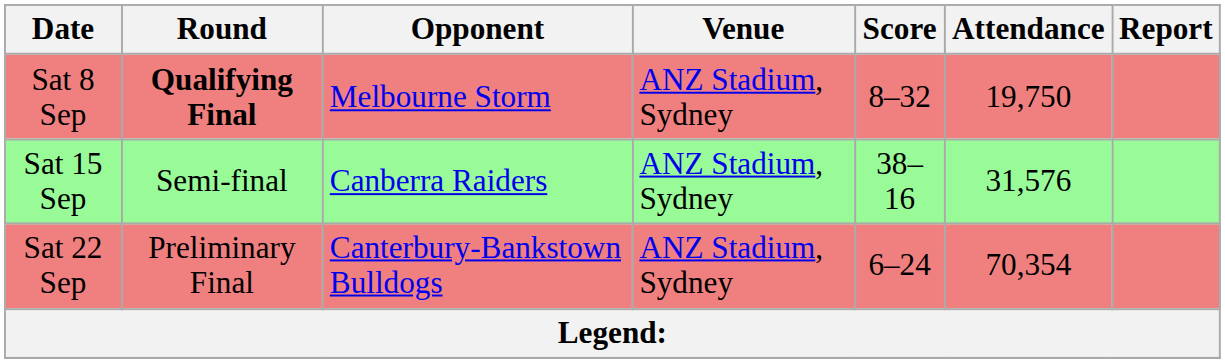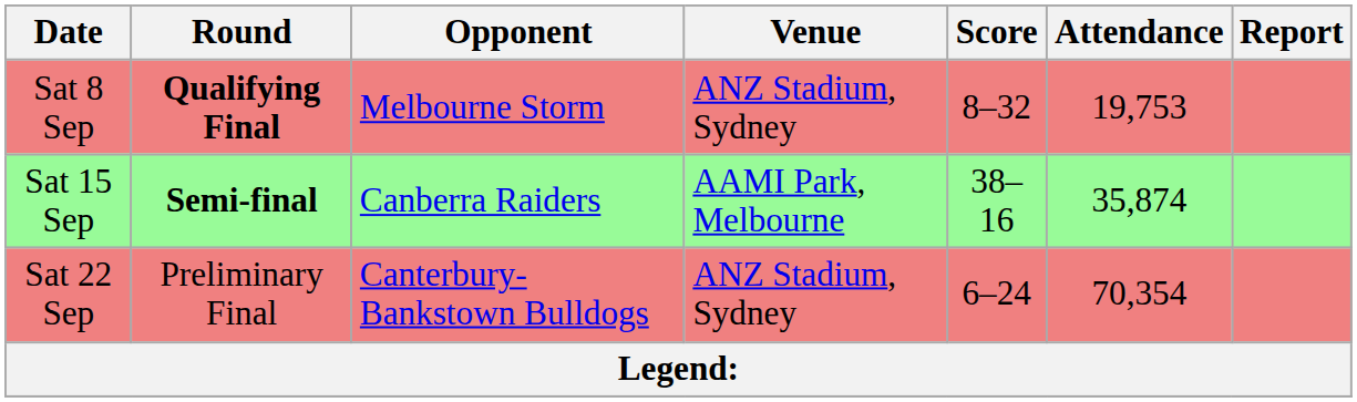Sat 8 Sep | Attendance: 19,750 -> 19,753
Sat 15 Sep | Round: normal -> bold
Sat 15 Sep | Venue: ANZ Stadium, Sydney -> AAMI Park, Melbourne
Sat 15 Sep | Attendance: 31,576 -> 35,874
